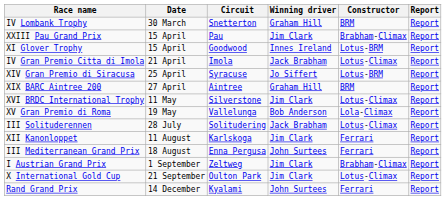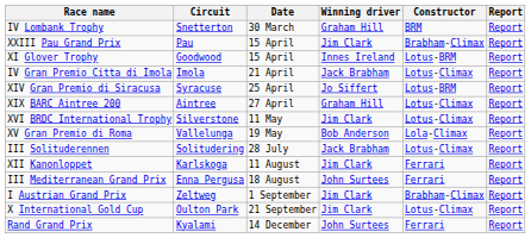columns swapped: Circuit <-> Date
XIX BARC Aintree 200 | Constructor: BRM -> Lotus-Climax
